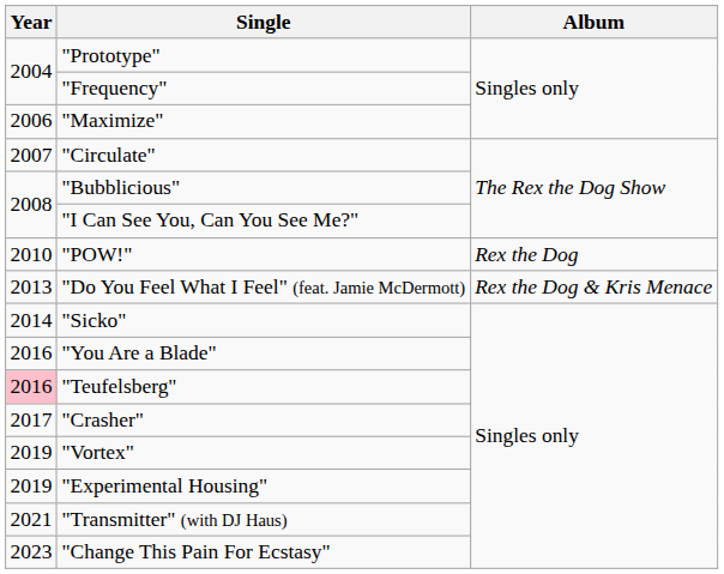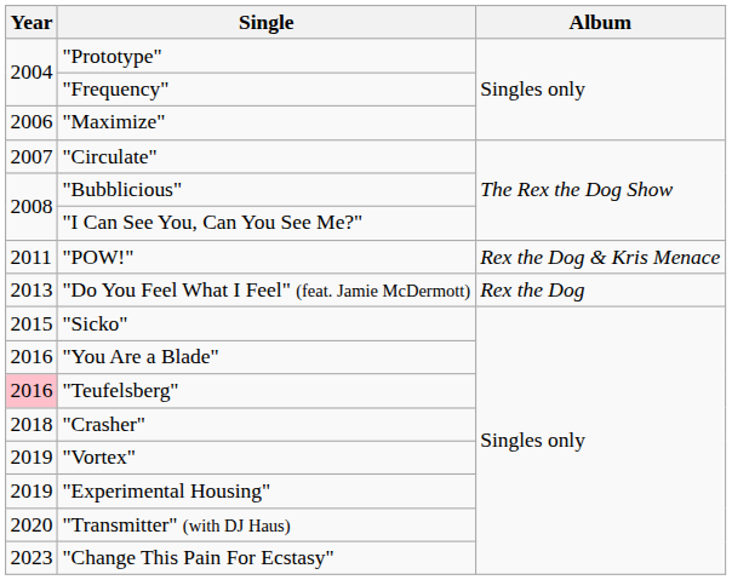"POW!" | Year: 2010 -> 2011
"POW!" | Album: Rex the Dog -> Rex the Dog & Kris Menace
"Do You Feel What I Feel" (feat. Jamie McDermott) | Album: Rex the Dog & Kris Menace -> Rex the Dog
"Sicko" | Year: 2014 -> 2015
"Crasher" | Year: 2017 -> 2018
"Transmitter" (with DJ Haus) | Year: 2021 -> 2020
